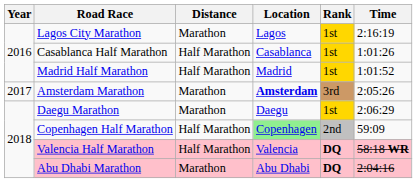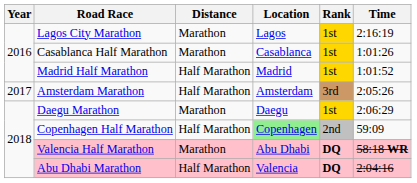Casablanca Half Marathon | Distance: Half Marathon -> Marathon
Amsterdam Marathon | Distance: Marathon -> Half Marathon
Amsterdam Marathon | Location: bold -> normal
Valencia Half Marathon | Distance: Half Marathon -> Marathon
Valencia Half Marathon | Location: Valencia -> Abu Dhabi
Abu Dhabi Marathon | Distance: Marathon -> Half Marathon
Abu Dhabi Marathon | Location: Abu Dhabi -> Valencia
